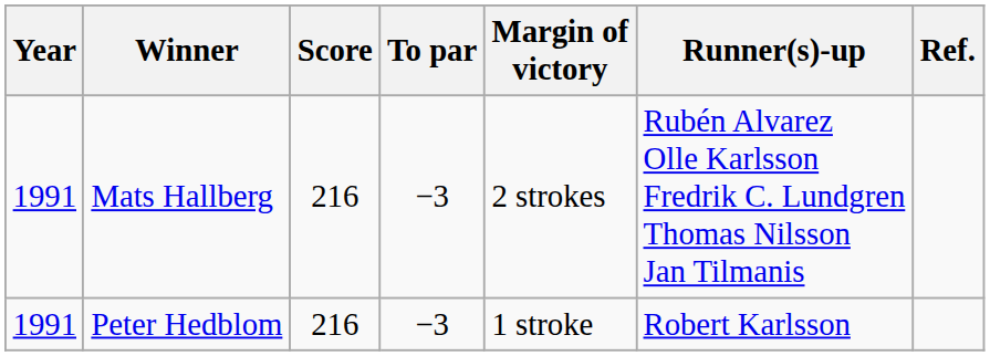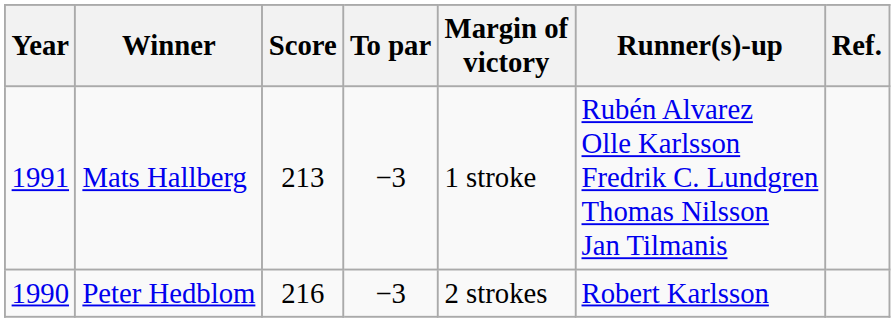Mats Hallberg | Score: 216 -> 213
Mats Hallberg | Margin of victory: 2 strokes -> 1 stroke
Peter Hedblom | Year: 1991 -> 1990
Peter Hedblom | Margin of victory: 1 stroke -> 2 strokes
